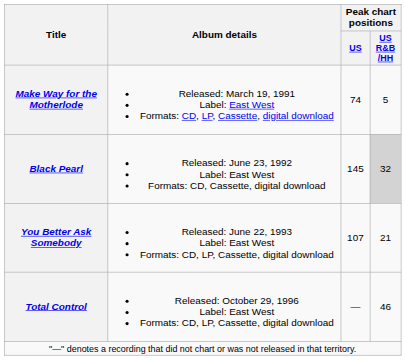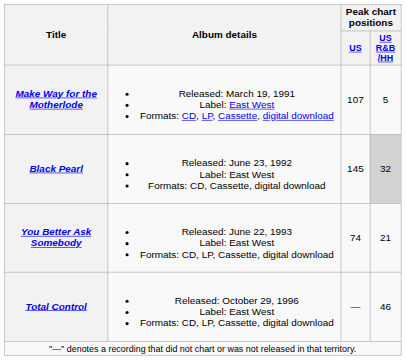Make Way for the Motherlode | Peak chart positions / US: 74 -> 107
You Better Ask Somebody | Peak chart positions / US: 107 -> 74
